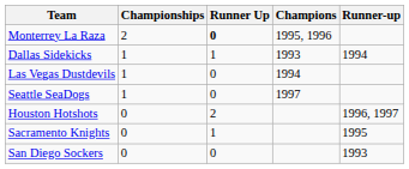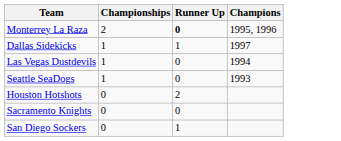- column: Runner-up | 1994 | 1996, 1997 | 1995 | 1993
Dallas Sidekicks | Champions: 1993 -> 1997
Seattle SeaDogs | Champions: 1997 -> 1993
Sacramento Knights | Runner Up: 1 -> 0
San Diego Sockers | Runner Up: 0 -> 1
